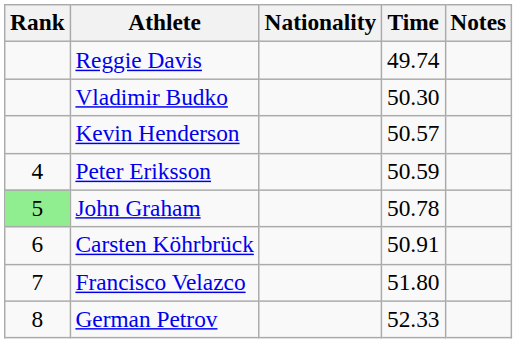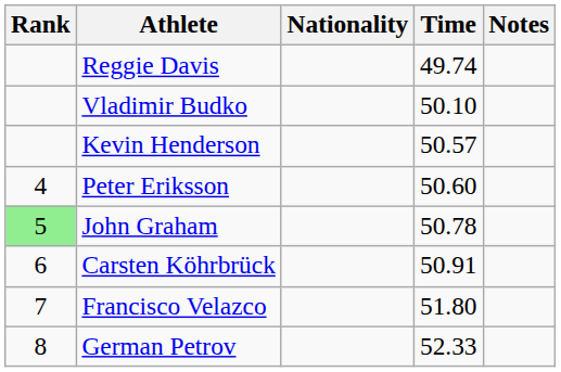Vladimir Budko | Time: 50.30 -> 50.10
Peter Eriksson | Time: 50.59 -> 50.60
